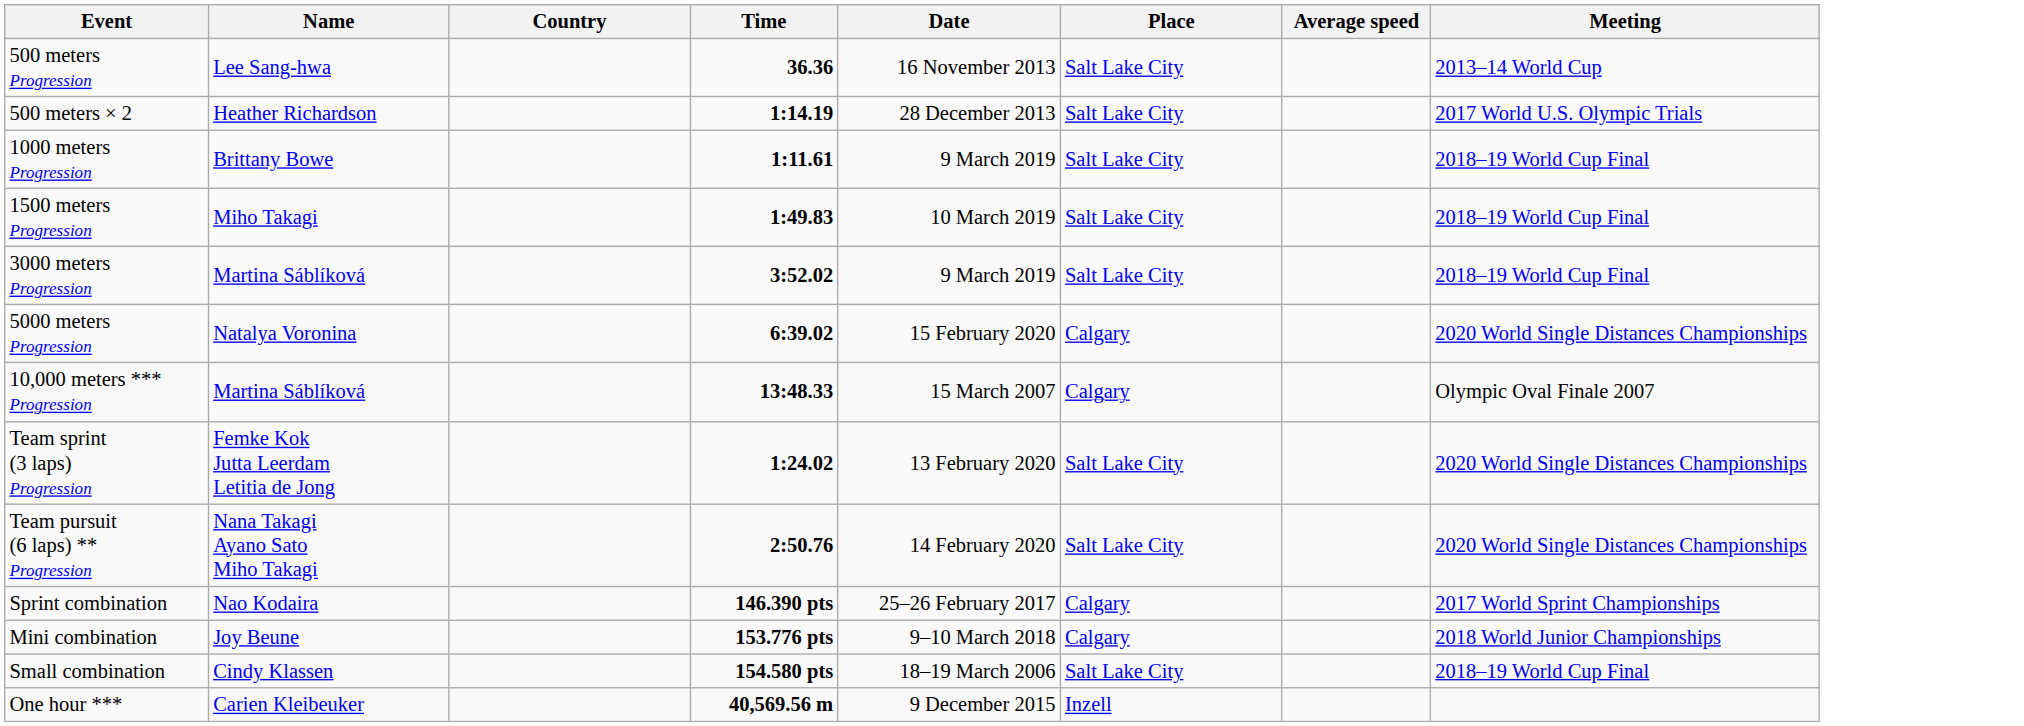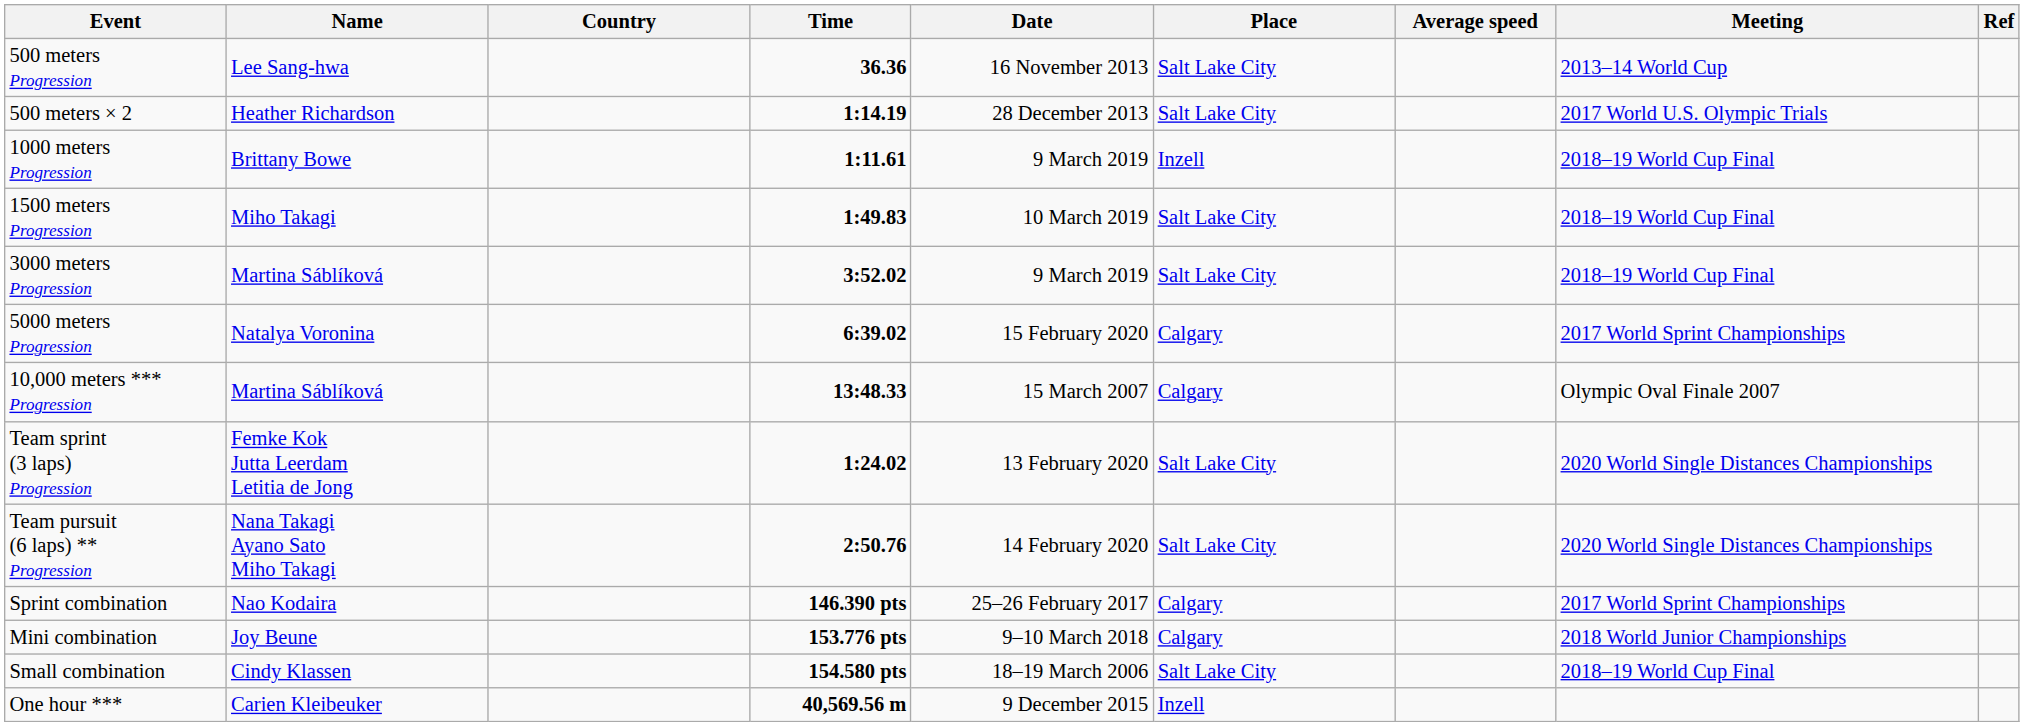+ column: Ref
1000 meters Progression | Place: Salt Lake City -> Inzell
5000 meters Progression | Meeting: 2020 World Single Distances Championships -> 2017 World Sprint Championships
